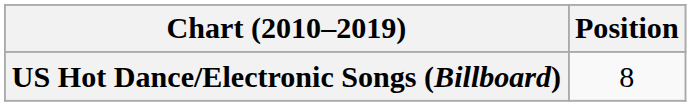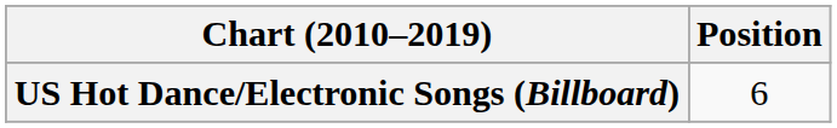US Hot Dance/Electronic Songs (Billboard) | Position: 8 -> 6
